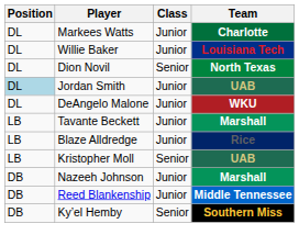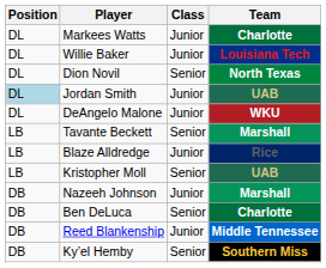Tavante Beckett | Class: Junior -> Senior
+ row: DB | Ben DeLuca | Senior | Charlotte
